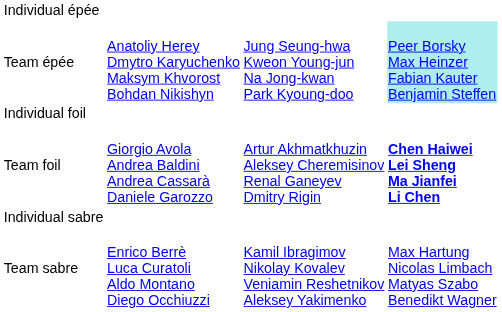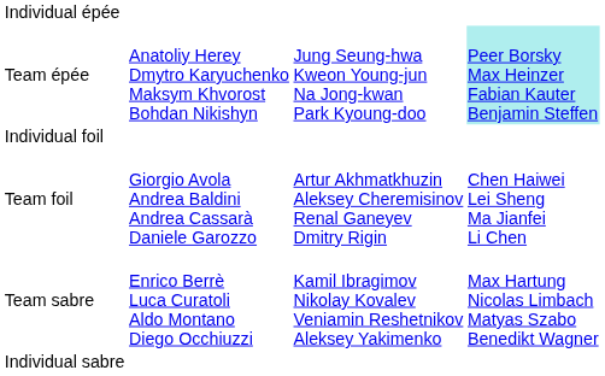Team foil | column 4: bold -> normal
rows swapped: Individual sabre <-> Team sabre
